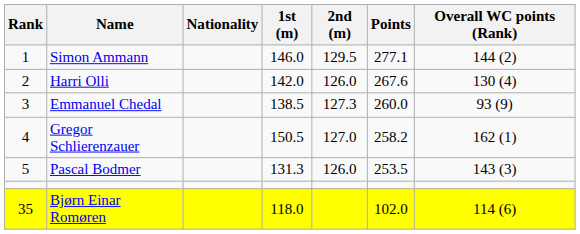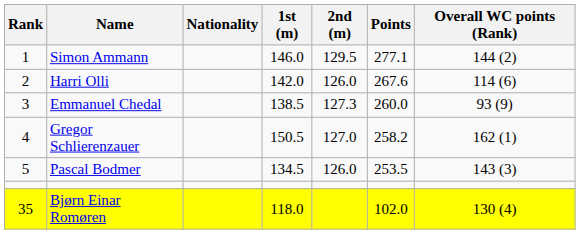Harri Olli | Overall WC points (Rank): 130 (4) -> 114 (6)
Pascal Bodmer | 1st (m): 131.3 -> 134.5
Bjørn Einar Romøren | Overall WC points (Rank): 114 (6) -> 130 (4)
